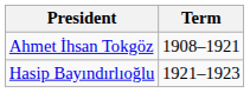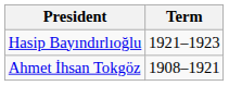rows swapped: Ahmet İhsan Tokgöz <-> Hasip Bayındırlıoğlu
